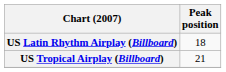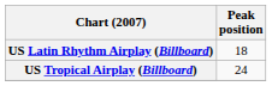US Tropical Airplay (Billboard) | Peak position: 21 -> 24
